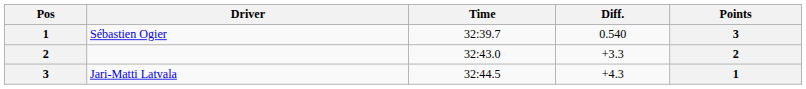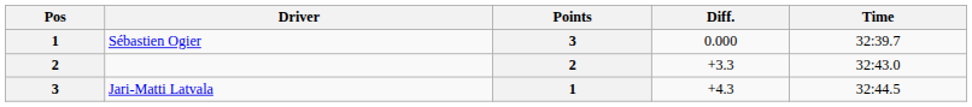columns swapped: Time <-> Points
Sébastien Ogier | Diff.: 0.540 -> 0.000
